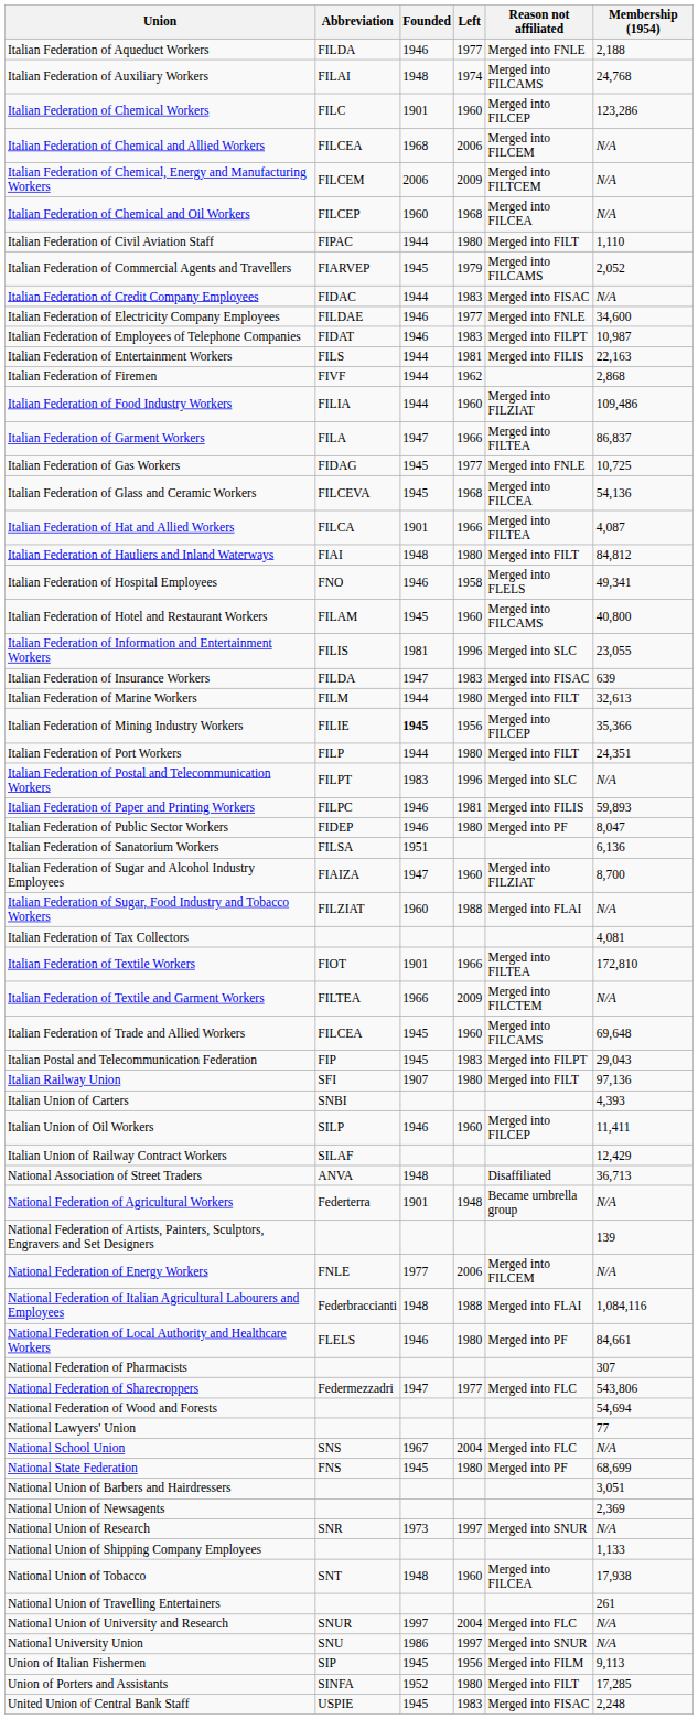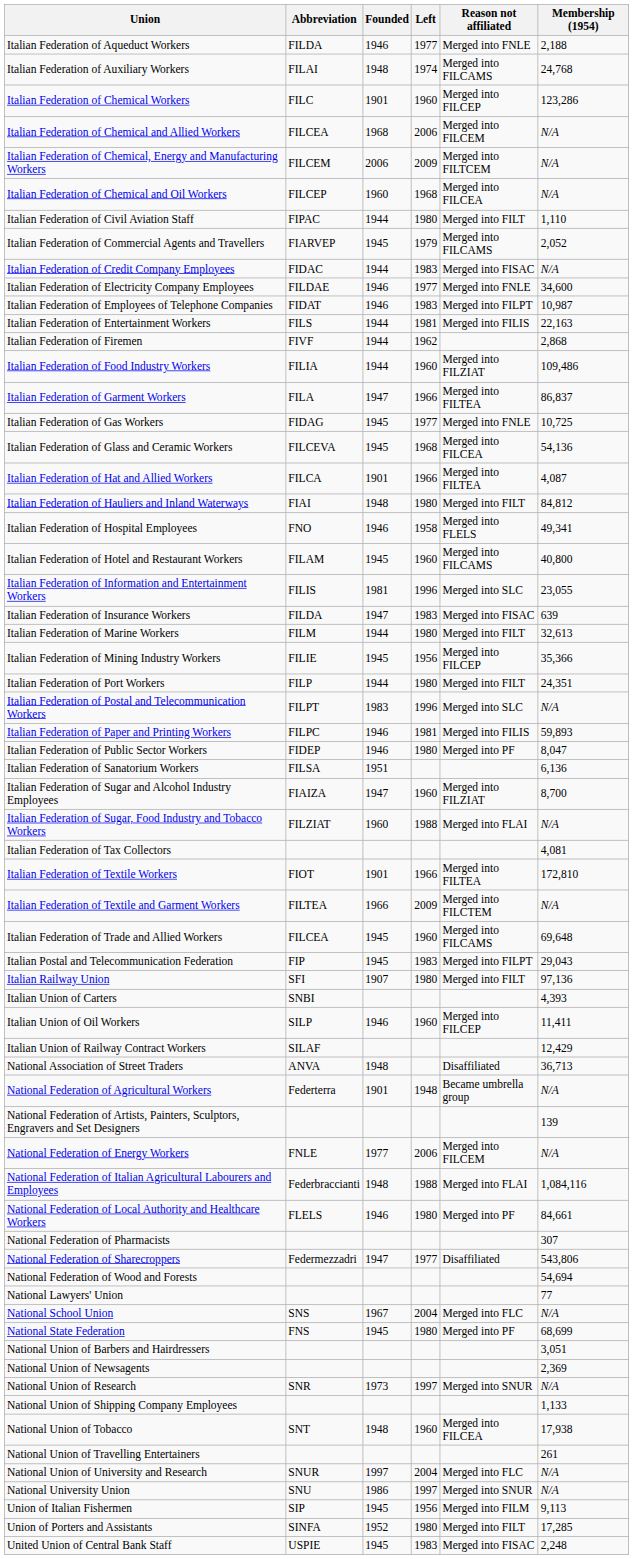Italian Federation of Mining Industry Workers | Founded: bold -> normal
National Federation of Sharecroppers | Reason not affiliated: Merged into FLC -> Disaffiliated
